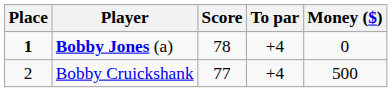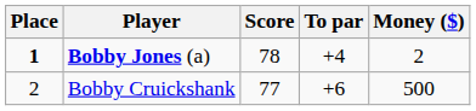Bobby Jones (a) | Money ($): 0 -> 2
Bobby Cruickshank | To par: +4 -> +6
